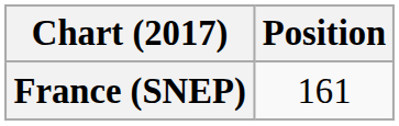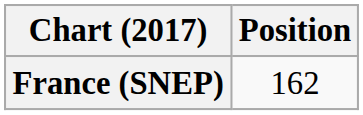France (SNEP) | Position: 161 -> 162
